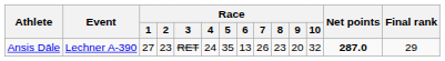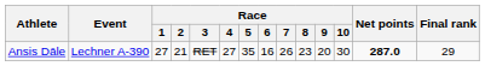Ansis Dāle | Race / 2: 23 -> 21
Ansis Dāle | Race / 4: 24 -> 27
Ansis Dāle | Race / 6: 13 -> 16
Ansis Dāle | Race / 10: 32 -> 30
